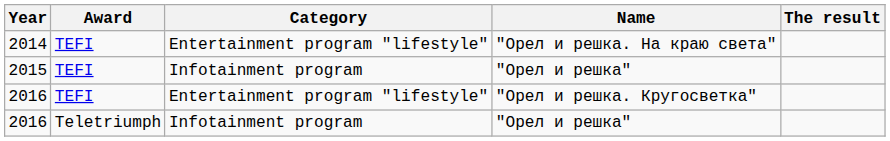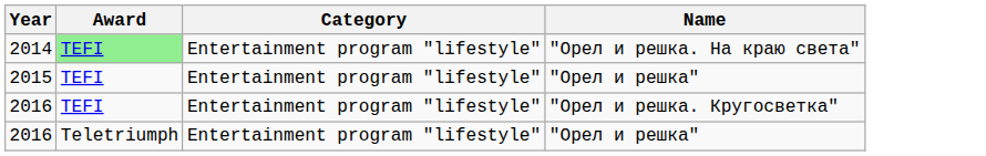- column: The result
2014 | Award: no background -> lightgreen background
2015 | Category: Infotainment program -> Entertainment program "lifestyle"
2016 / "Орел и решка" | Category: Infotainment program -> Entertainment program "lifestyle"
